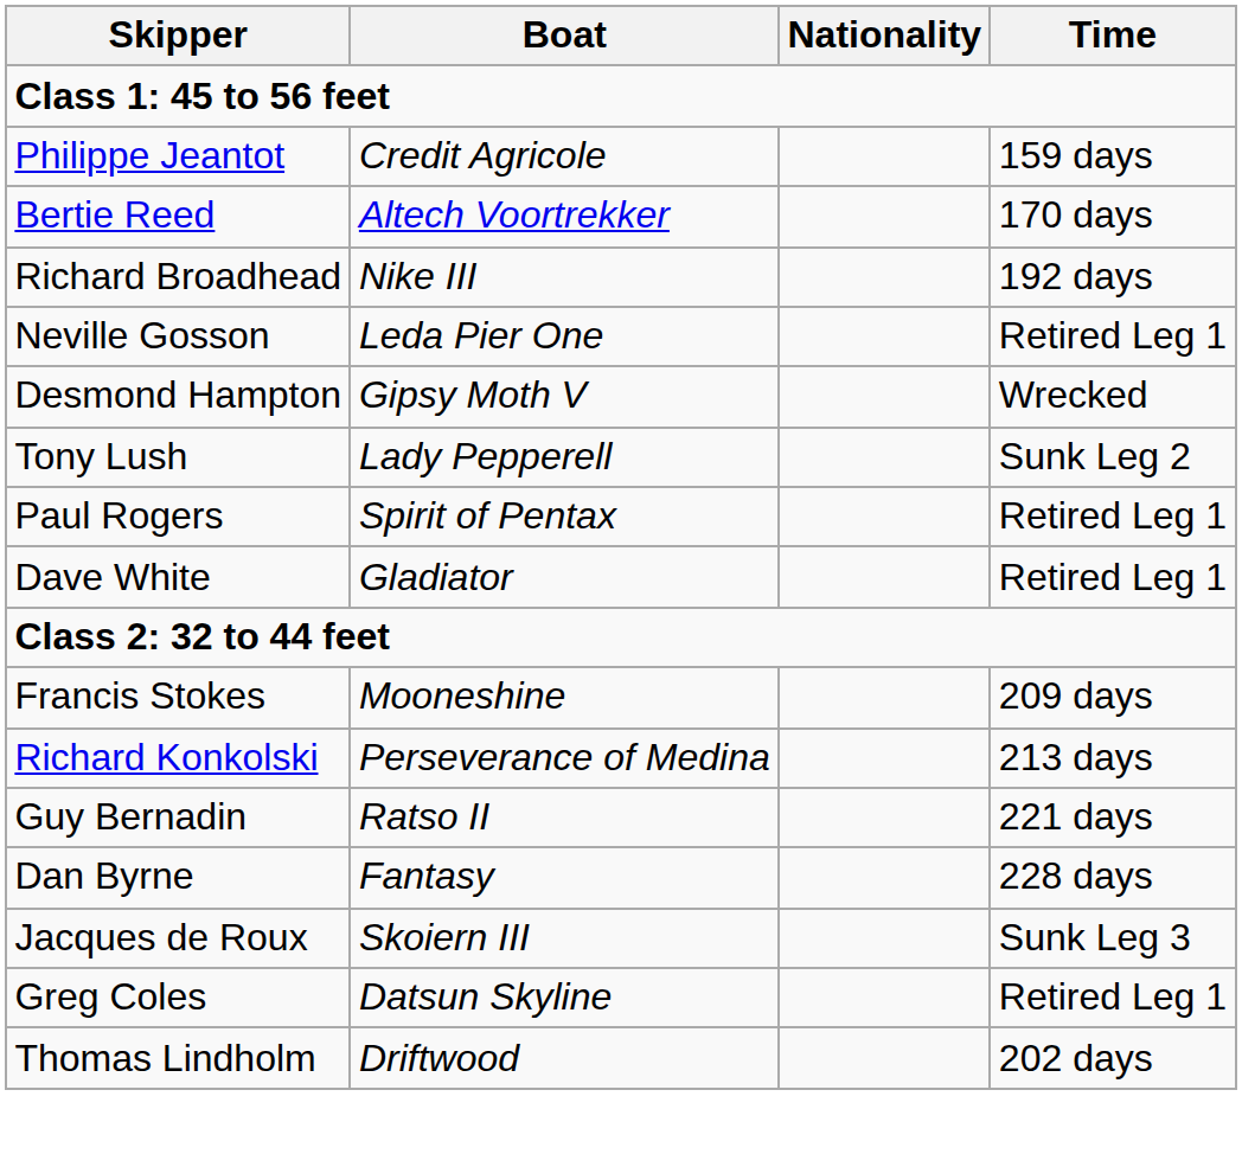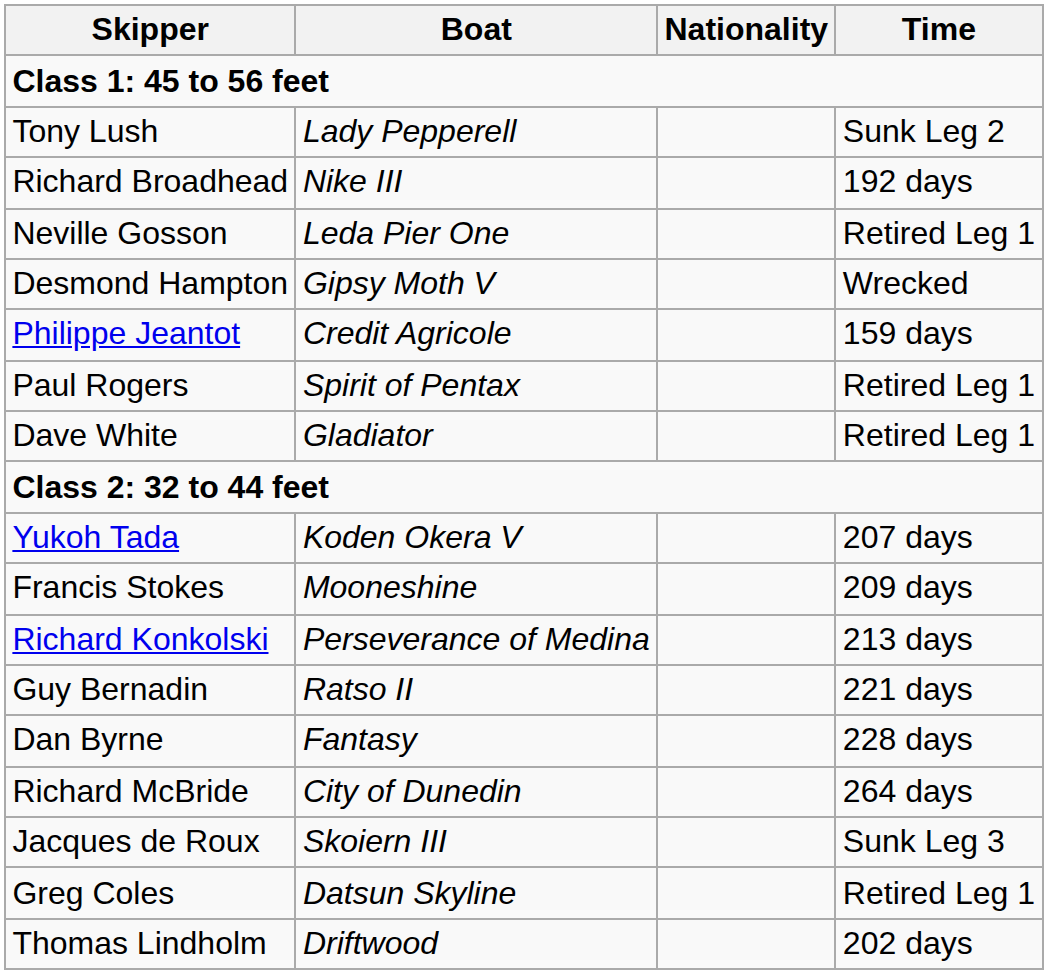rows swapped: Philippe Jeantot <-> Tony Lush
- row: Bertie Reed | Altech Voortrekker | 170 days
+ row: Yukoh Tada | Koden Okera V | 207 days
+ row: Richard McBride | City of Dunedin | 264 days
